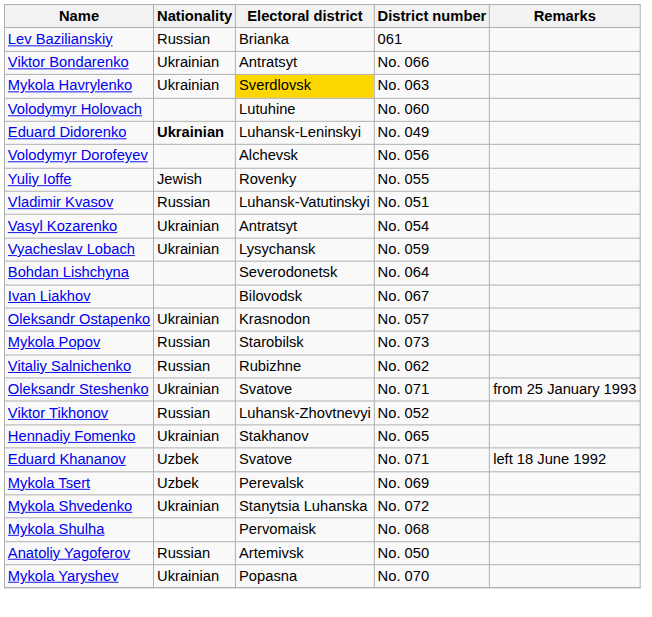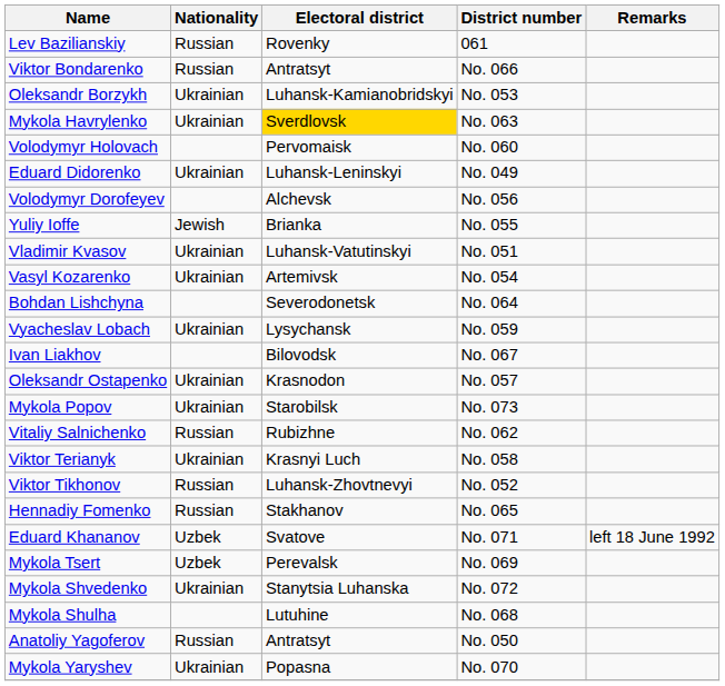Lev Bazilianskiy | Electoral district: Brianka -> Rovenky
Viktor Bondarenko | Nationality: Ukrainian -> Russian
+ row: Oleksandr Borzykh | Ukrainian | Luhansk-Kamianobridskyi | No. 053
Volodymyr Holovach | Electoral district: Lutuhine -> Pervomaisk
Eduard Didorenko | Nationality: bold -> normal
Yuliy Ioffe | Electoral district: Rovenky -> Brianka
Vladimir Kvasov | Nationality: Russian -> Ukrainian
Vasyl Kozarenko | Electoral district: Antratsyt -> Artemivsk
rows swapped: Bohdan Lishchyna <-> Vyacheslav Lobach
Mykola Popov | Nationality: Russian -> Ukrainian
- row: Oleksandr Steshenko | Ukrainian | Svatove | No. 071 | from 25 January 1993
+ row: Viktor Terianyk | Ukrainian | Krasnyi Luch | No. 058
Hennadiy Fomenko | Nationality: Ukrainian -> Russian
Mykola Shulha | Electoral district: Pervomaisk -> Lutuhine
Anatoliy Yagoferov | Electoral district: Artemivsk -> Antratsyt
